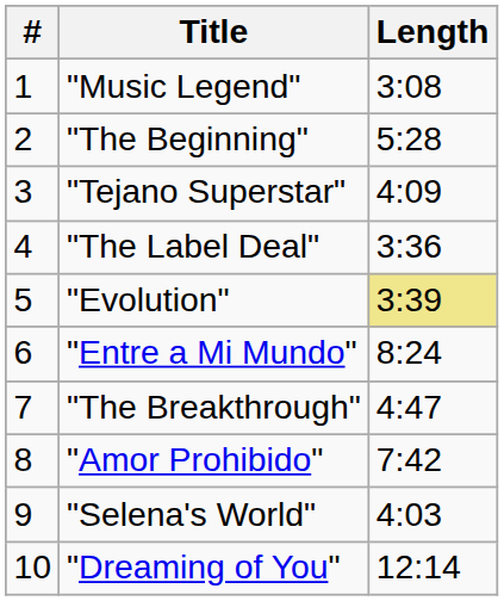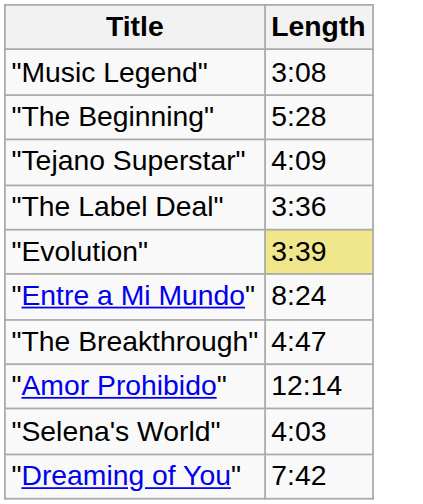- column: # | 1 | 2 | 3 | 4 | 5 | 6 | 7 | 8 | 9 | 10
"Amor Prohibido" | Length: 7:42 -> 12:14
"Dreaming of You" | Length: 12:14 -> 7:42
